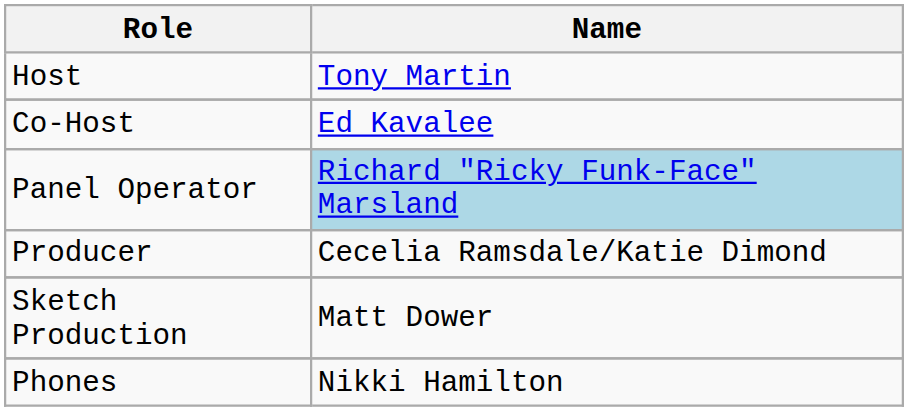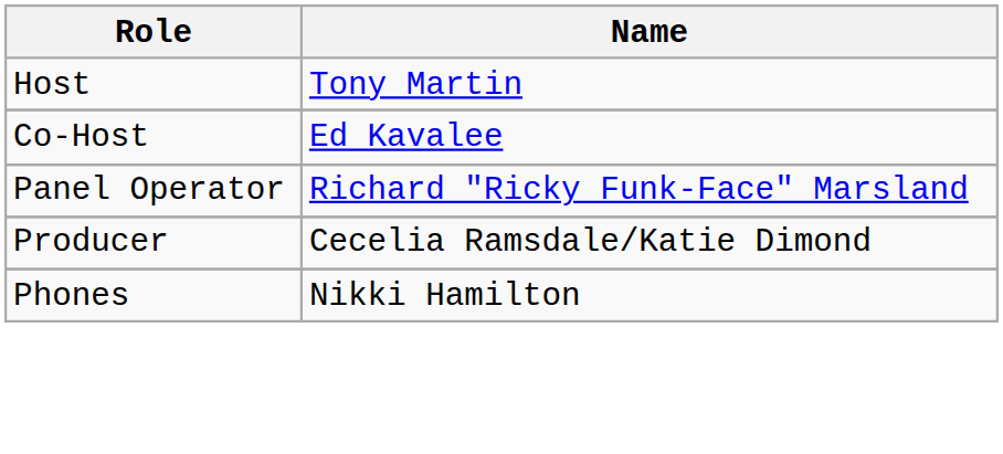Panel Operator | Name: lightblue background -> no background
- row: Sketch Production | Matt Dower
